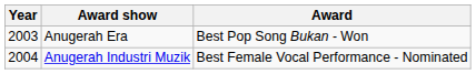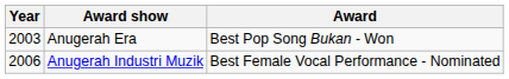Anugerah Industri Muzik | Year: 2004 -> 2006
